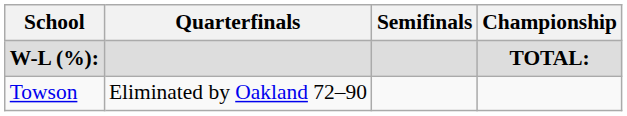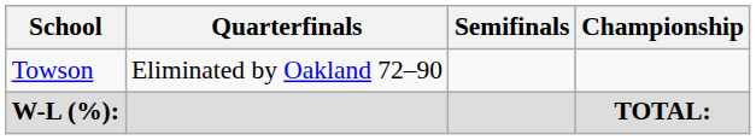rows swapped: Towson <-> W-L (%):
